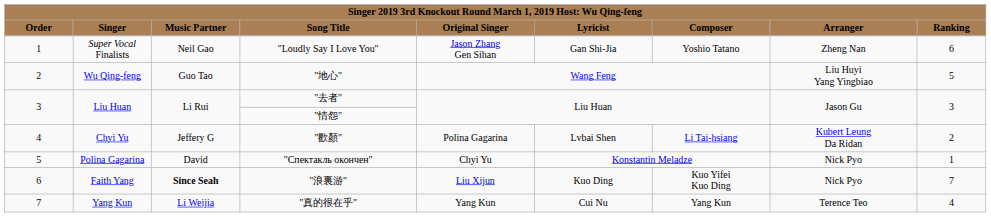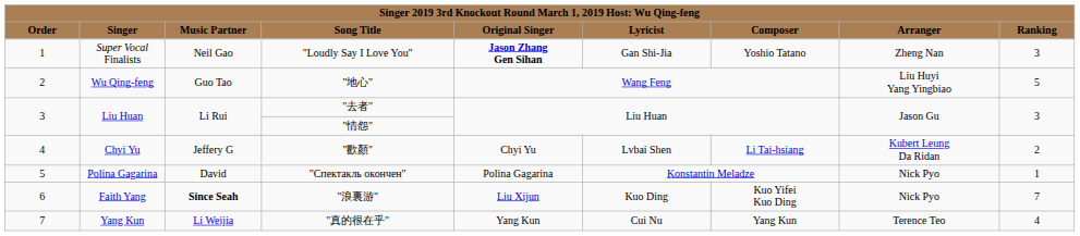"Loudly Say I Love You" | column 5: normal -> bold
"Loudly Say I Love You" | column 9: 6 -> 3
"歡顏" | column 5: Polina Gagarina -> Chyi Yu
"Спектакль окончен" | column 5: Chyi Yu -> Polina Gagarina
